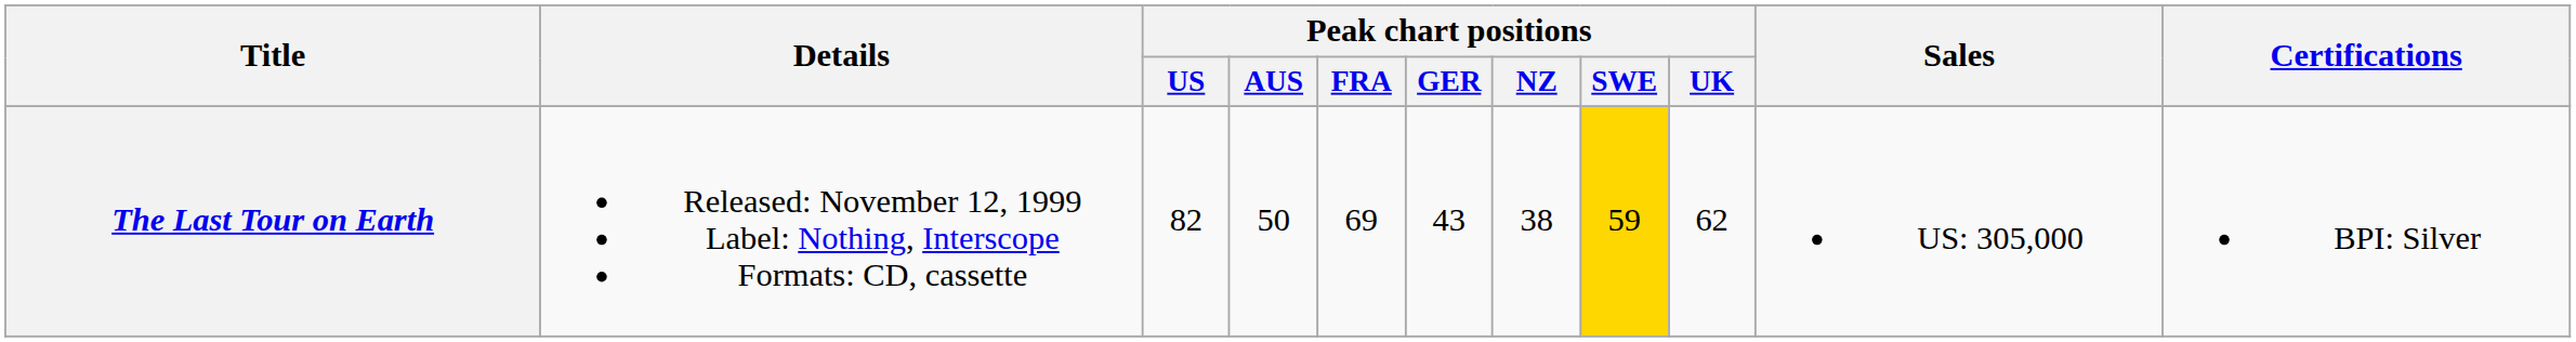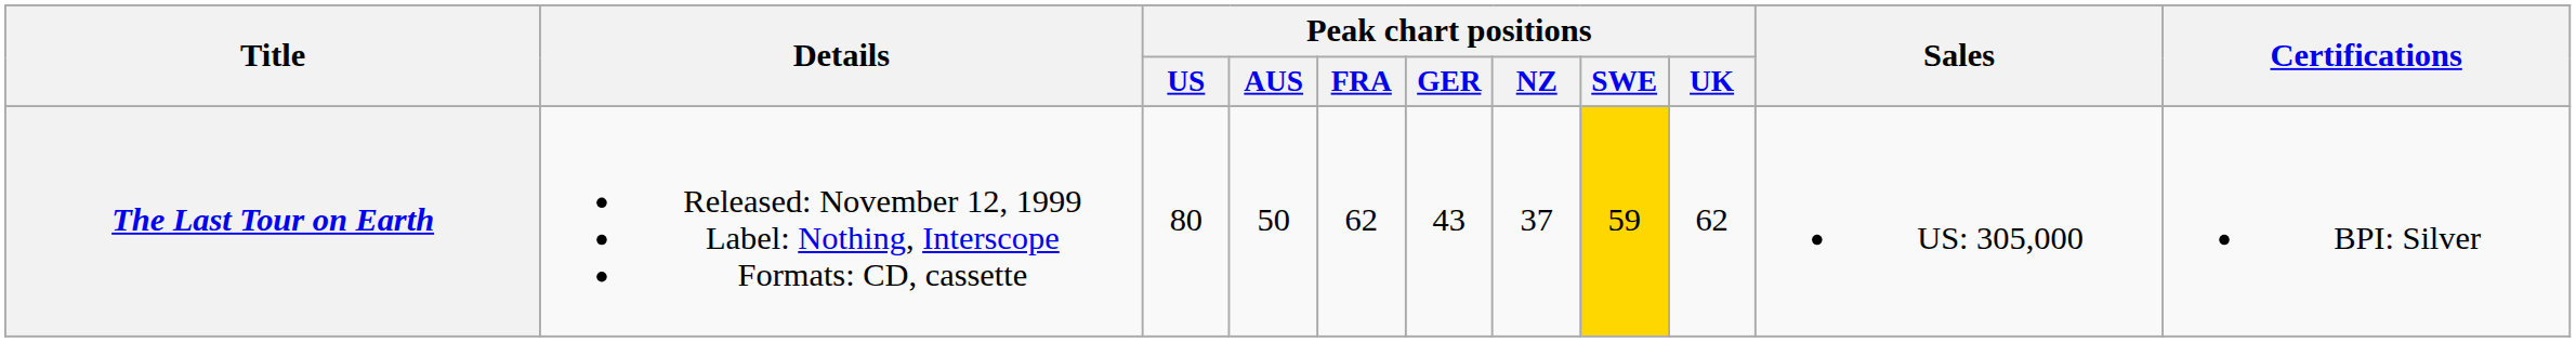The Last Tour on Earth | Peak chart positions / US: 82 -> 80
The Last Tour on Earth | Peak chart positions / FRA: 69 -> 62
The Last Tour on Earth | Peak chart positions / NZ: 38 -> 37
